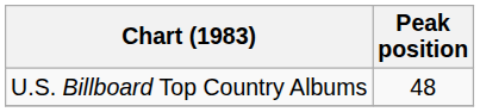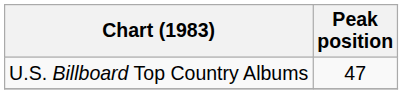U.S. Billboard Top Country Albums | Peak position: 48 -> 47
